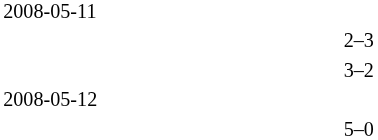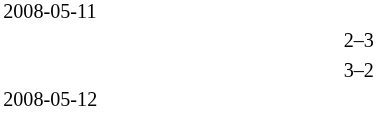- row: 5–0
